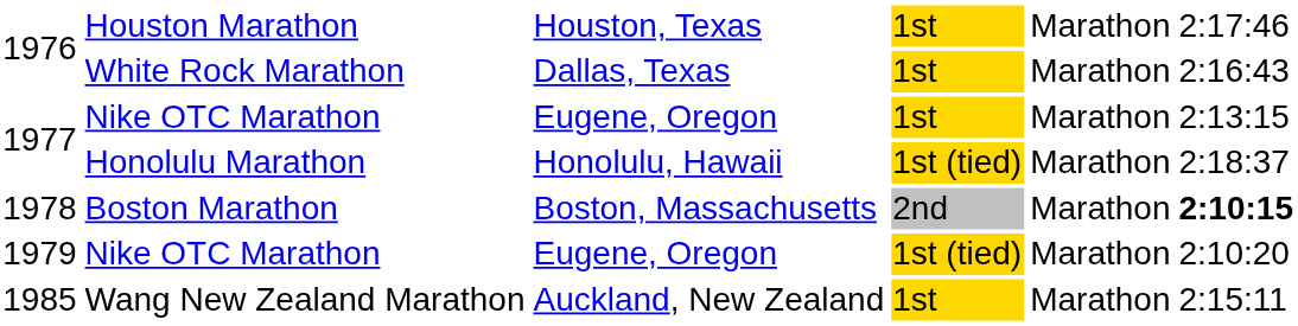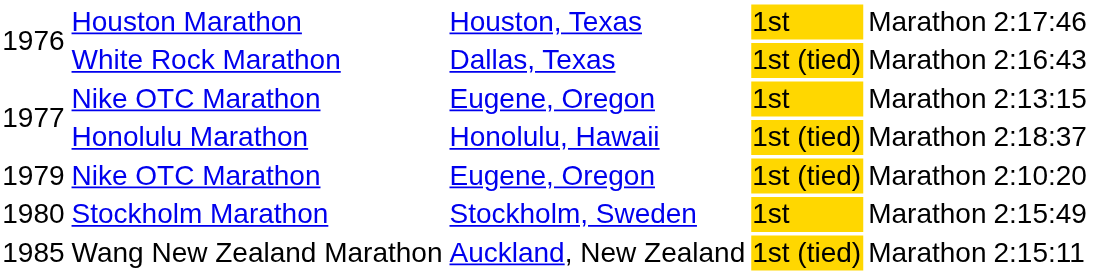1976 / White Rock Marathon | column 4: 1st -> 1st (tied)
- row: 1978 | Boston Marathon | Boston, Massachusetts | 2nd | Marathon | 2:10:15
+ row: 1980 | Stockholm Marathon | Stockholm, Sweden | 1st | Marathon | 2:15:49
1985 | column 4: 1st -> 1st (tied)
